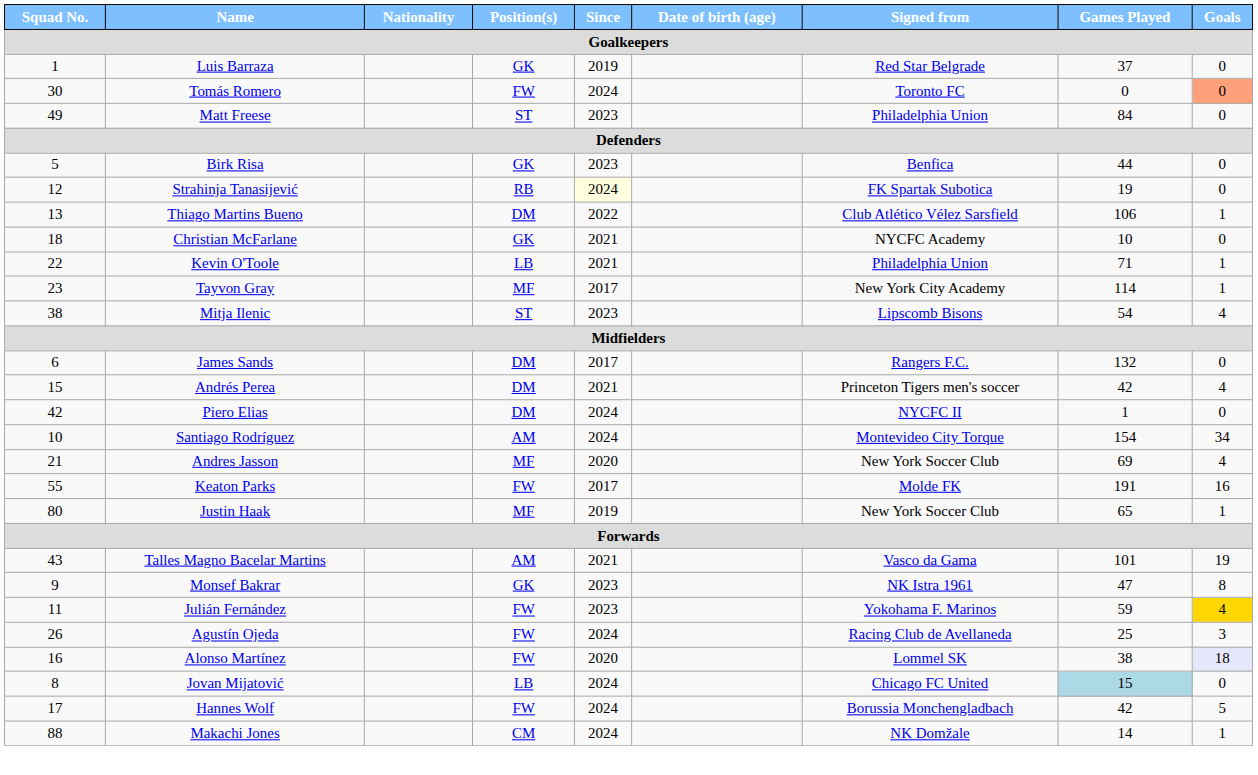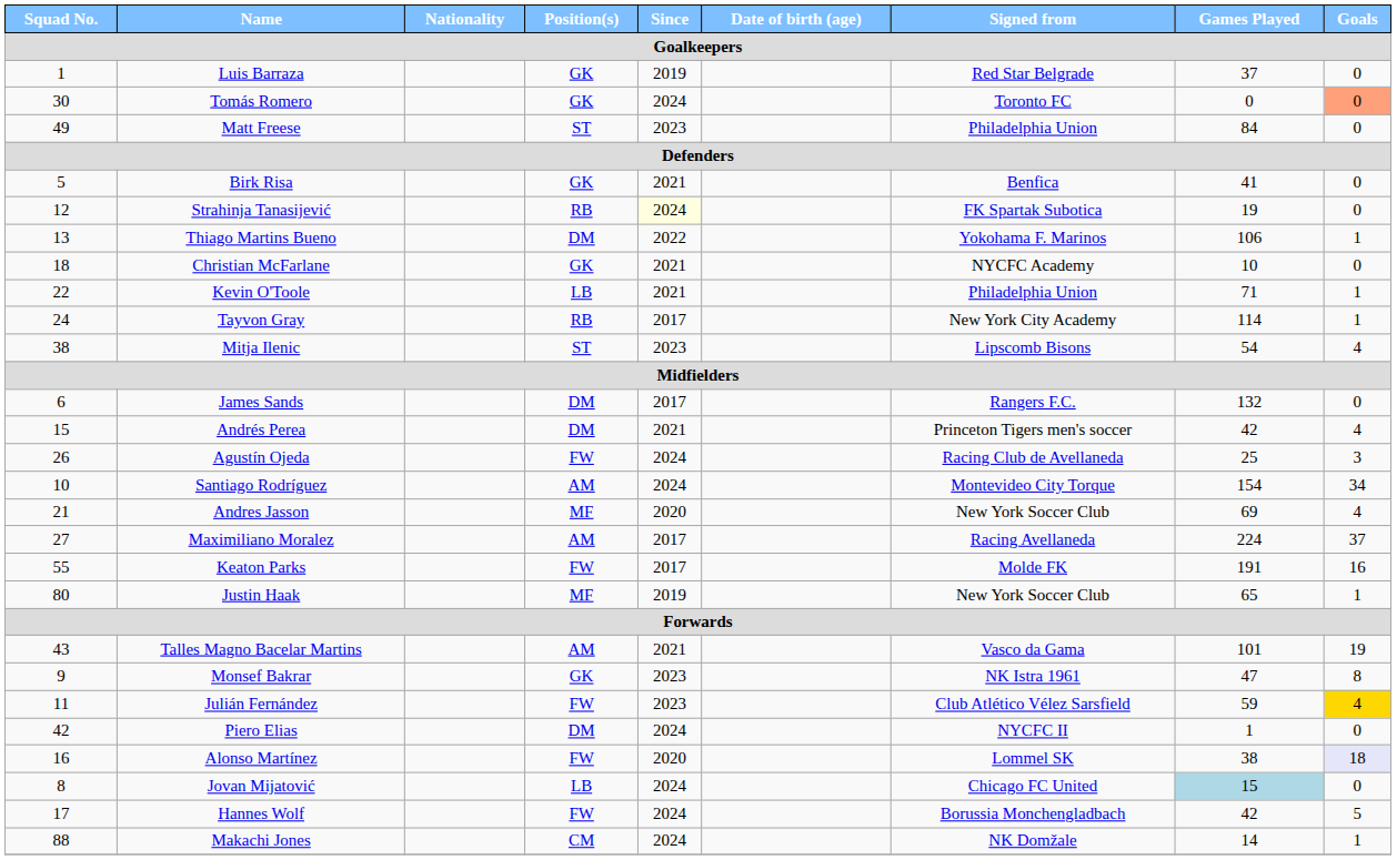Tomás Romero | Position(s): FW -> GK
Birk Risa | Since: 2023 -> 2021
Birk Risa | Games Played: 44 -> 41
Thiago Martins Bueno | Signed from: Club Atlético Vélez Sarsfield -> Yokohama F. Marinos
Tayvon Gray | Squad No.: 23 -> 24
Tayvon Gray | Position(s): MF -> RB
rows swapped: Piero Elias <-> Agustín Ojeda
+ row: 27 | Maximiliano Moralez | AM | 2017 | Racing Avellaneda | 224 | 37
Julián Fernández | Signed from: Yokohama F. Marinos -> Club Atlético Vélez Sarsfield
